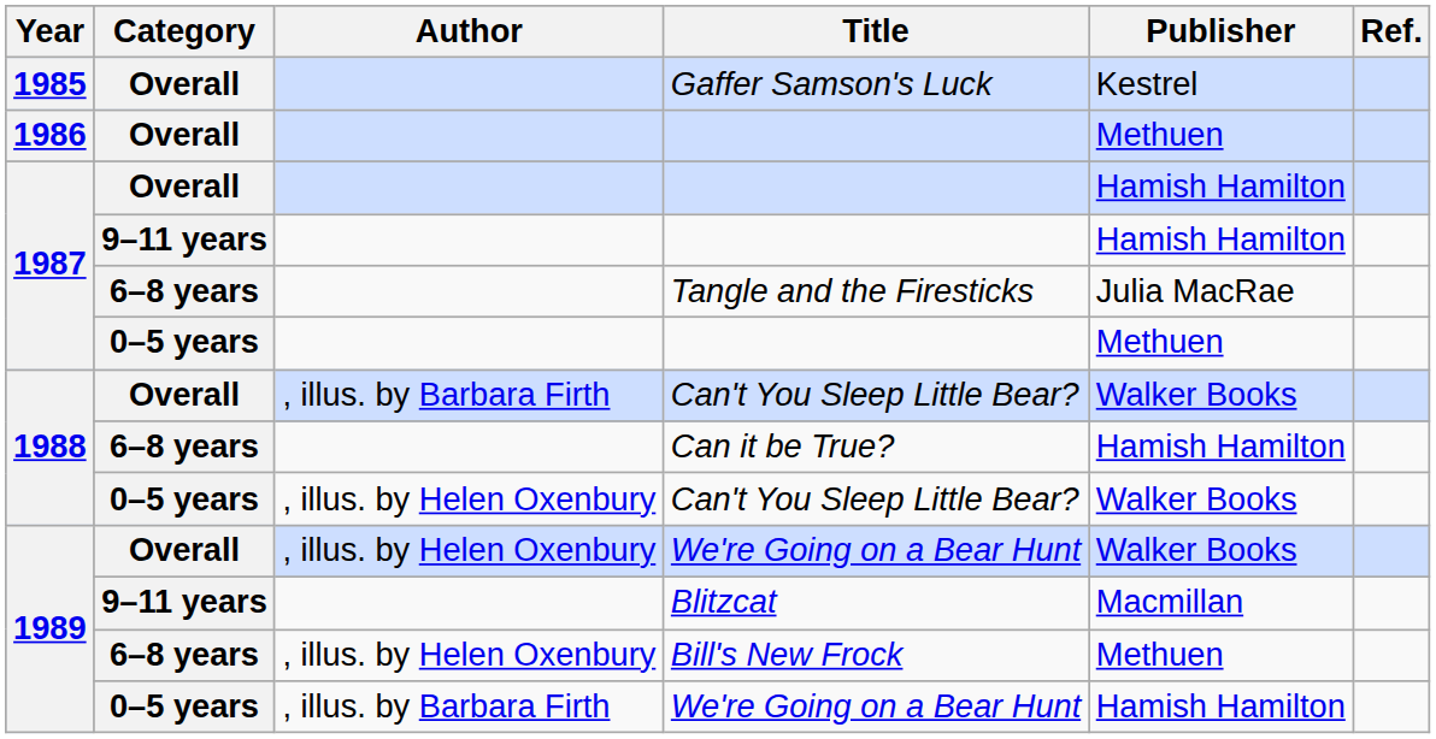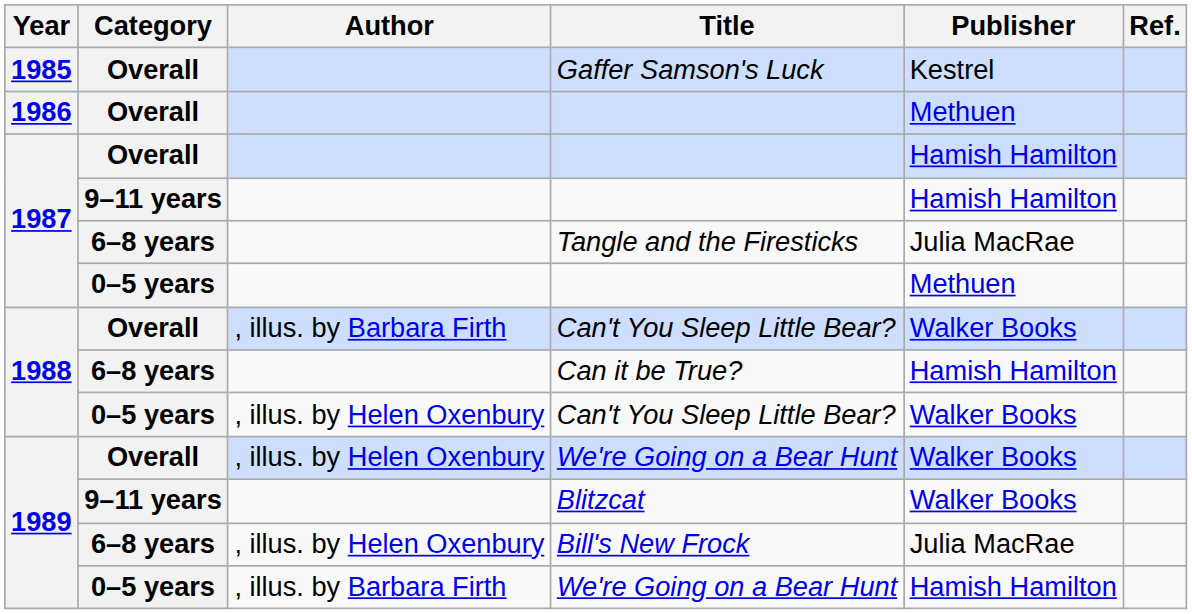Blitzcat | Publisher: Macmillan -> Walker Books
Bill's New Frock | Publisher: Methuen -> Julia MacRae
